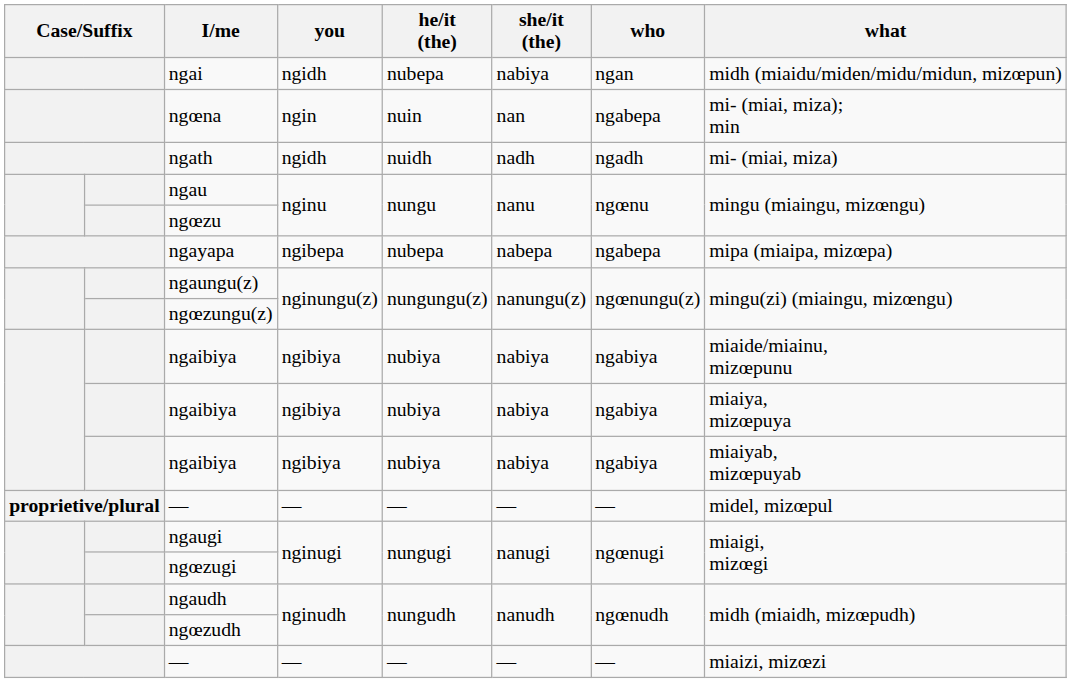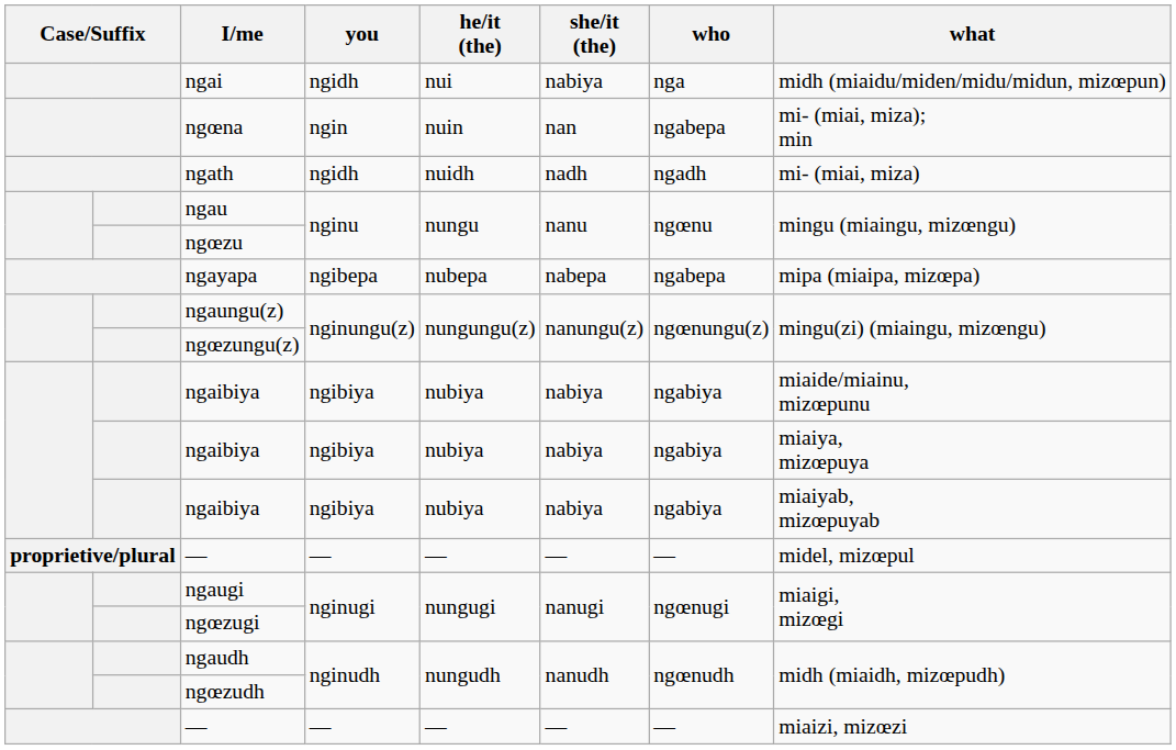ngai | he/it (the): nubepa -> nui
ngai | who: ngan -> nga
